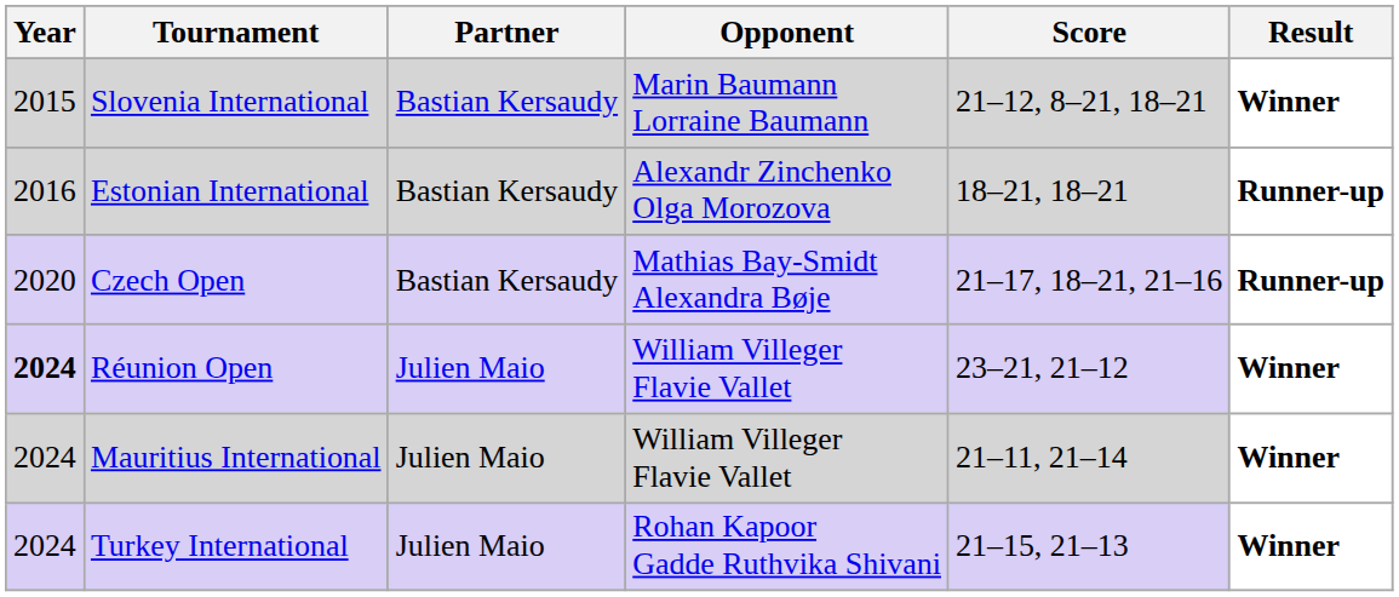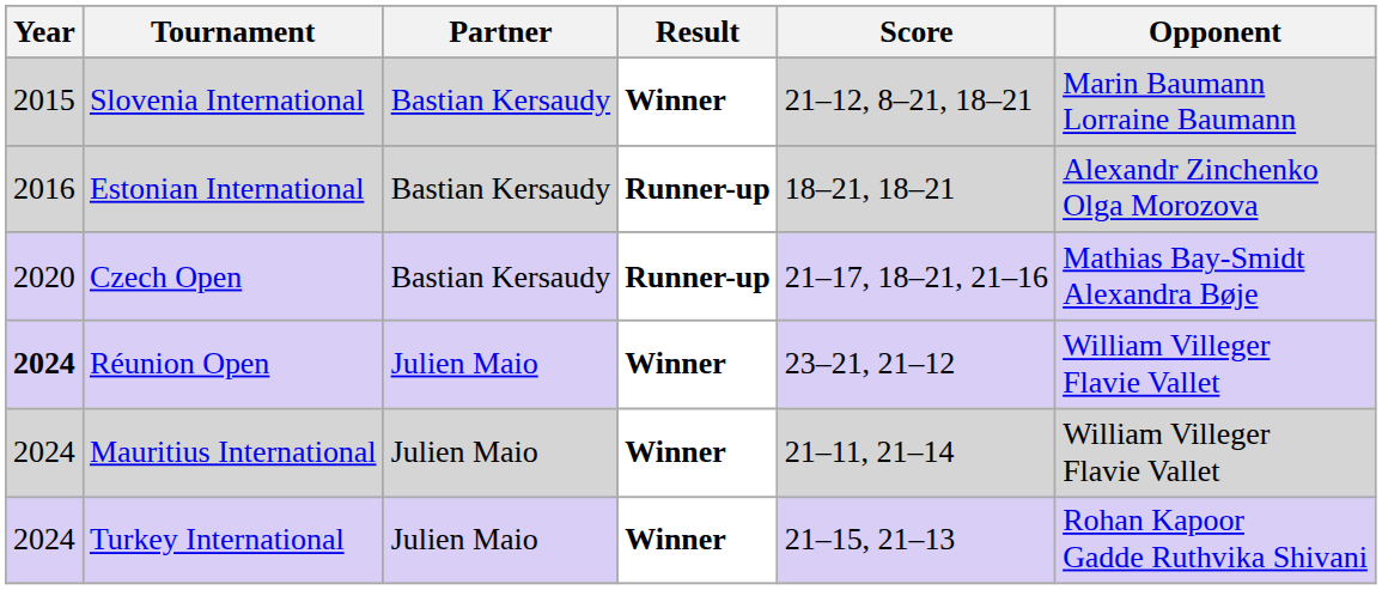columns swapped: Opponent <-> Result
